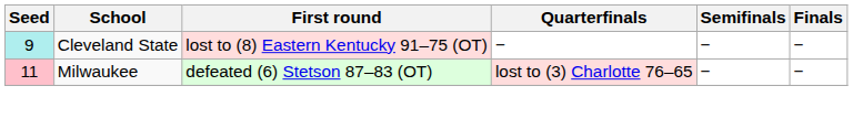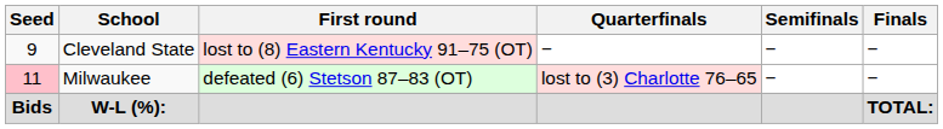Cleveland State | Seed: paleturquoise background -> no background
+ row: Bids | W-L (%): | TOTAL:
